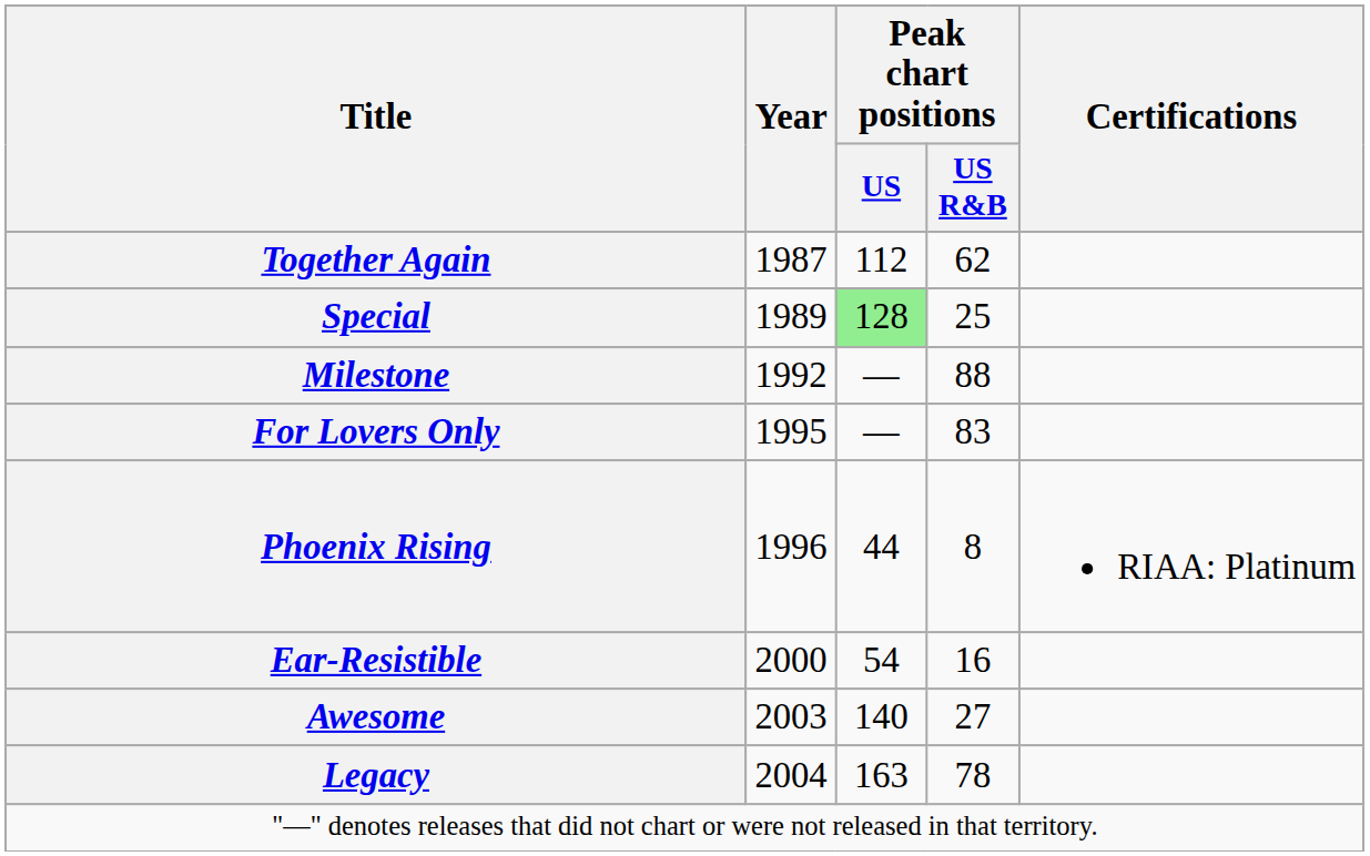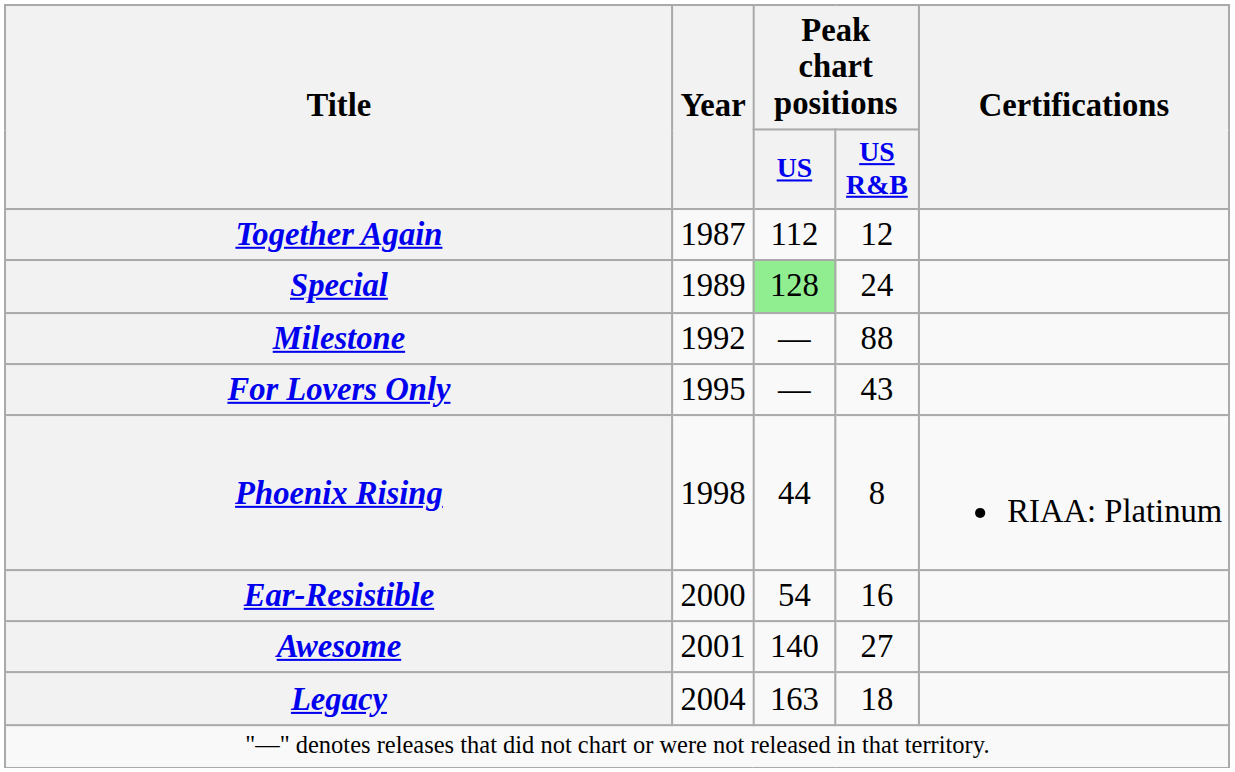Together Again | Peak chart positions / US R&B: 62 -> 12
Special | Peak chart positions / US R&B: 25 -> 24
For Lovers Only | Peak chart positions / US R&B: 83 -> 43
Phoenix Rising | Year: 1996 -> 1998
Awesome | Year: 2003 -> 2001
Legacy | Peak chart positions / US R&B: 78 -> 18
